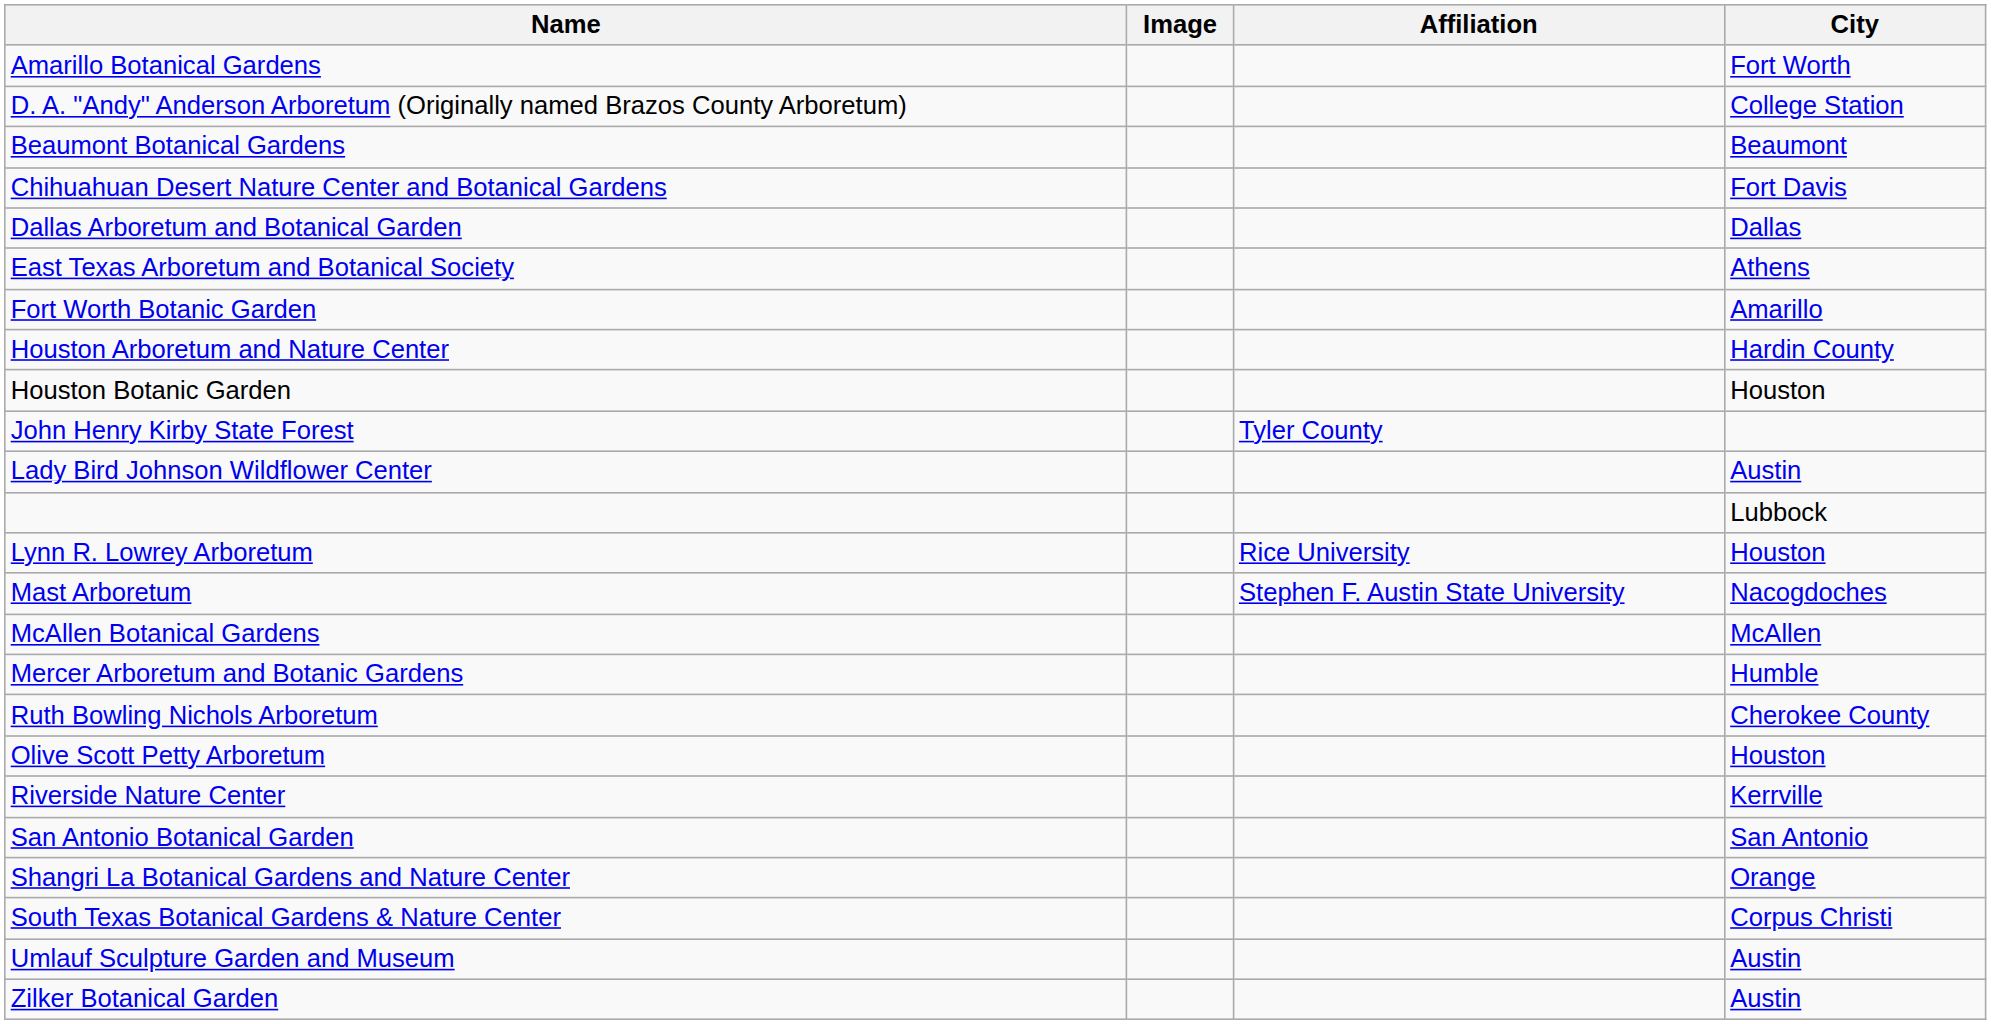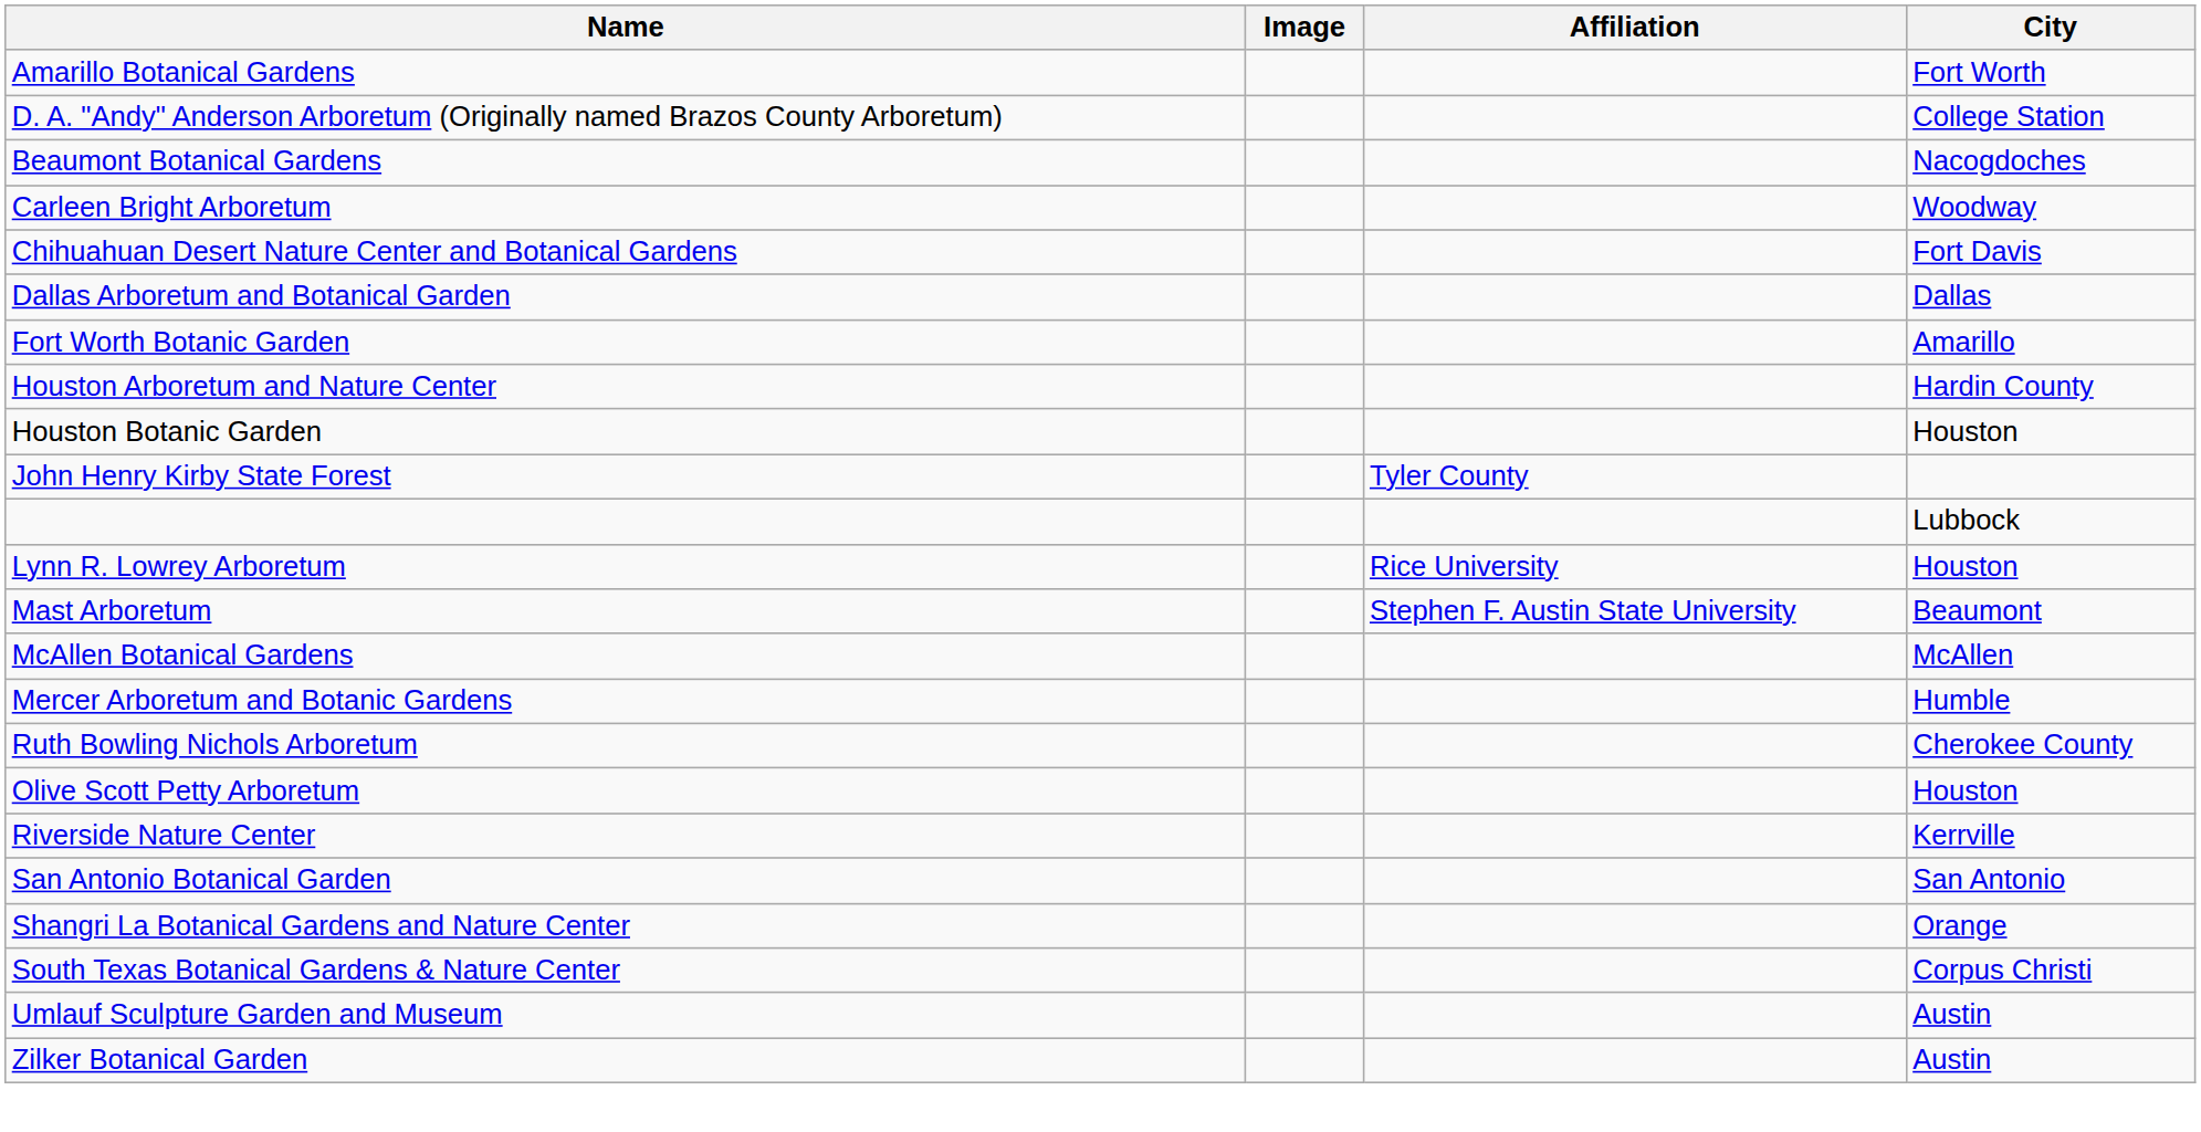Beaumont Botanical Gardens | City: Beaumont -> Nacogdoches
+ row: Carleen Bright Arboretum | Woodway
- row: East Texas Arboretum and Botanical Society | Athens
- row: Lady Bird Johnson Wildflower Center | Austin
Mast Arboretum | City: Nacogdoches -> Beaumont
